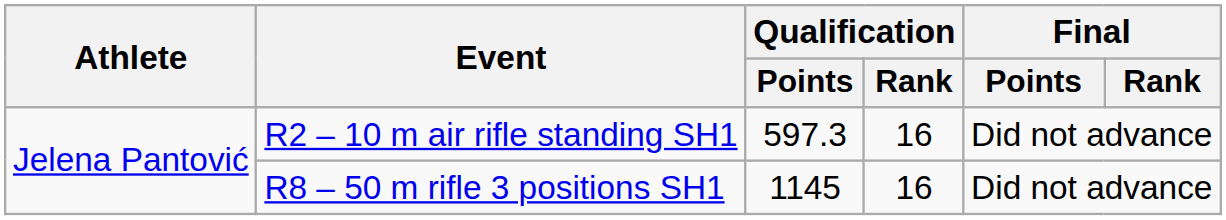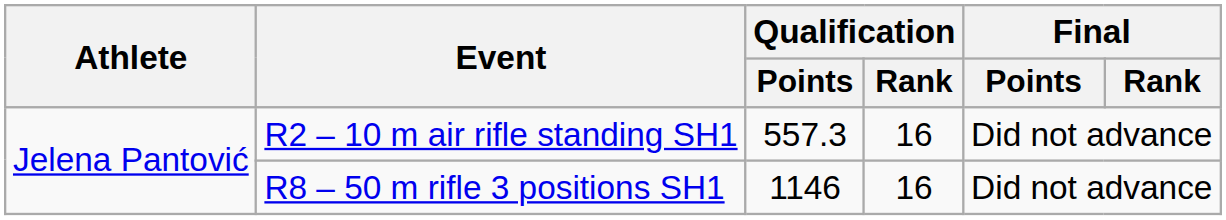R2 – 10 m air rifle standing SH1 | Qualification / Points: 597.3 -> 557.3
R8 – 50 m rifle 3 positions SH1 | Qualification / Points: 1145 -> 1146
